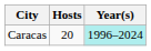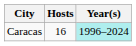Caracas | Hosts: 20 -> 16
